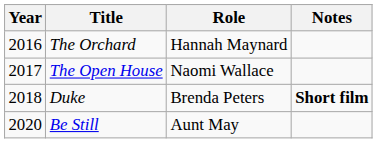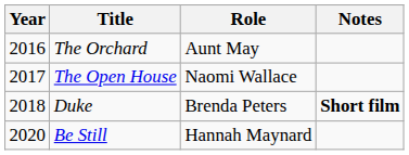The Orchard | Role: Hannah Maynard -> Aunt May
Be Still | Role: Aunt May -> Hannah Maynard
